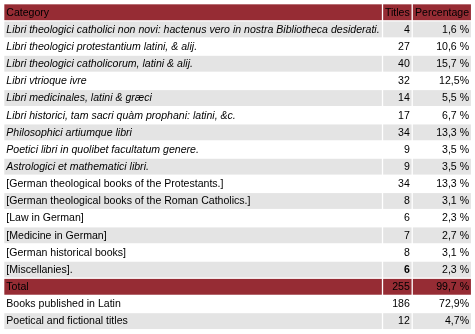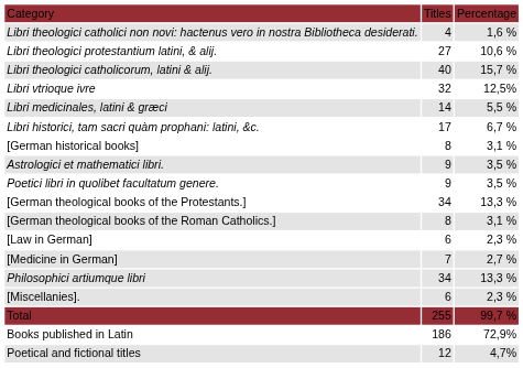rows swapped: Philosophici artiumque libri <-> [German historical books]
rows swapped: Poetici libri in quolibet facultatum genere. <-> Astrologici et mathematici libri.
[Miscellanies]. | column 2: bold -> normal
